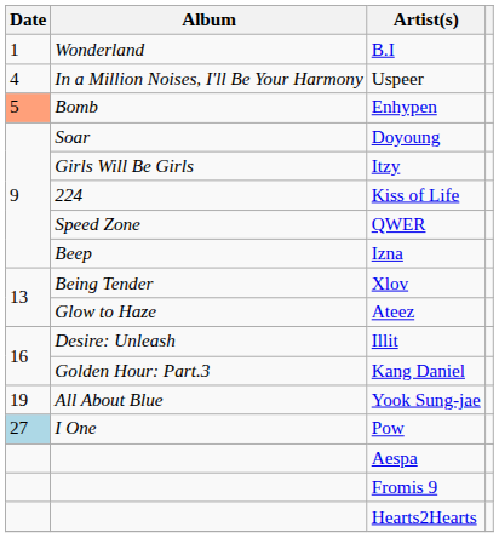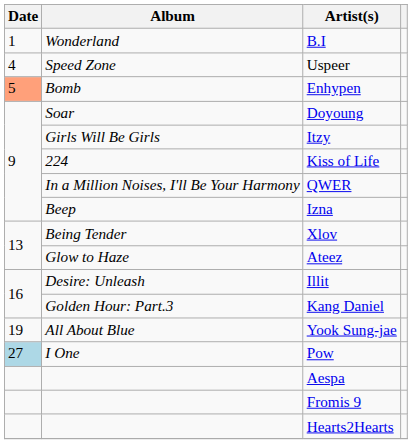Uspeer | Album: In a Million Noises, I'll Be Your Harmony -> Speed Zone
QWER | Album: Speed Zone -> In a Million Noises, I'll Be Your Harmony
